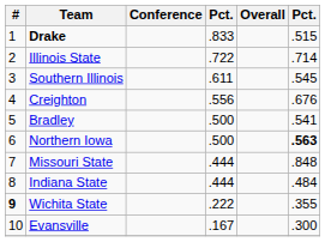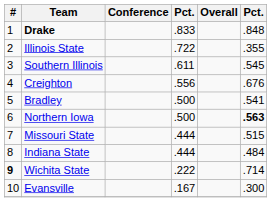Drake | column 6: .515 -> .848
Illinois State | column 6: .714 -> .355
Missouri State | column 6: .848 -> .515
Wichita State | column 6: .355 -> .714
